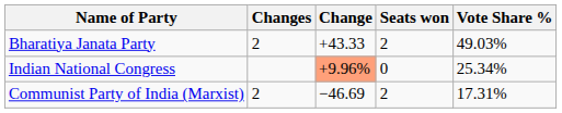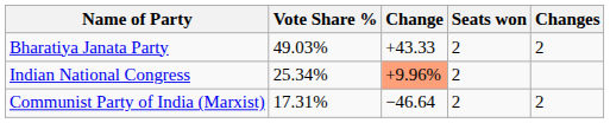columns swapped: Vote Share % <-> Changes
Indian National Congress | Seats won: 0 -> 2
Communist Party of India (Marxist) | Change: −46.69 -> −46.64
